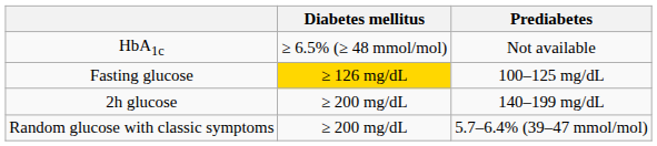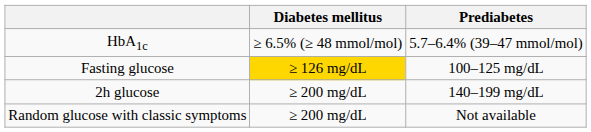HbA1c | Prediabetes: Not available -> 5.7–6.4% (39–47 mmol/mol)
Random glucose with classic symptoms | Prediabetes: 5.7–6.4% (39–47 mmol/mol) -> Not available
